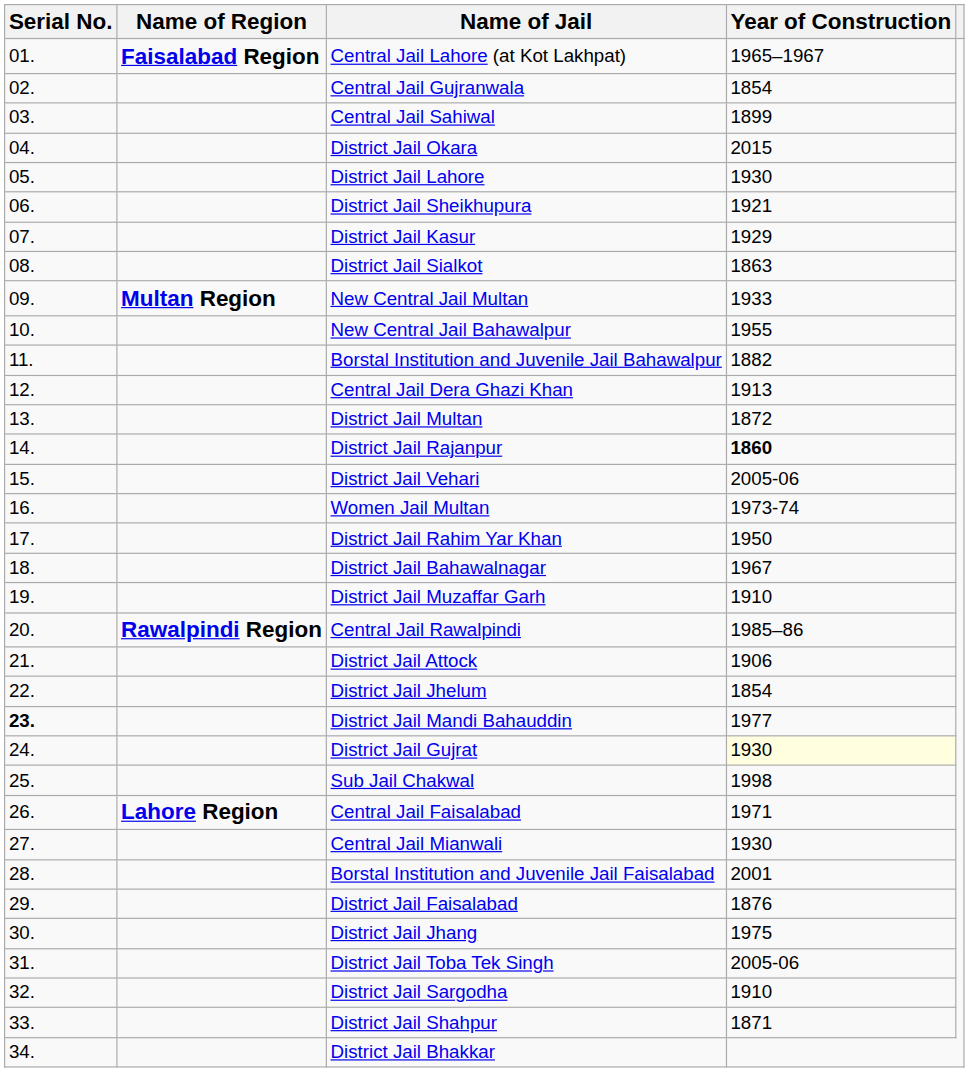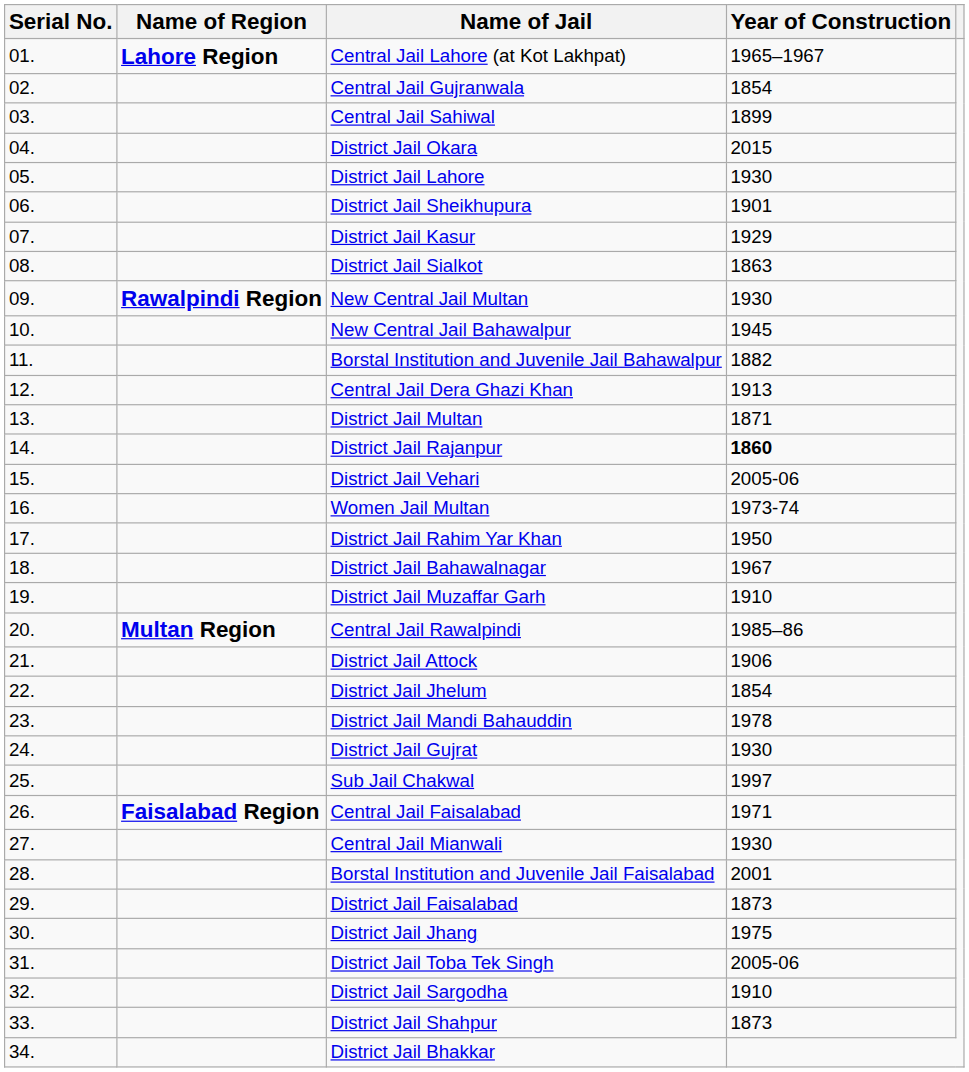Central Jail Lahore (at Kot Lakhpat) | Name of Region: Faisalabad Region -> Lahore Region
District Jail Sheikhupura | Year of Construction: 1921 -> 1901
New Central Jail Multan | Name of Region: Multan Region -> Rawalpindi Region
New Central Jail Multan | Year of Construction: 1933 -> 1930
New Central Jail Bahawalpur | Year of Construction: 1955 -> 1945
District Jail Multan | Year of Construction: 1872 -> 1871
Central Jail Rawalpindi | Name of Region: Rawalpindi Region -> Multan Region
District Jail Mandi Bahauddin | Serial No.: bold -> normal
District Jail Mandi Bahauddin | Year of Construction: 1977 -> 1978
District Jail Gujrat | Year of Construction: lightyellow background -> no background
Sub Jail Chakwal | Year of Construction: 1998 -> 1997
Central Jail Faisalabad | Name of Region: Lahore Region -> Faisalabad Region
District Jail Faisalabad | Year of Construction: 1876 -> 1873
District Jail Shahpur | Year of Construction: 1871 -> 1873
